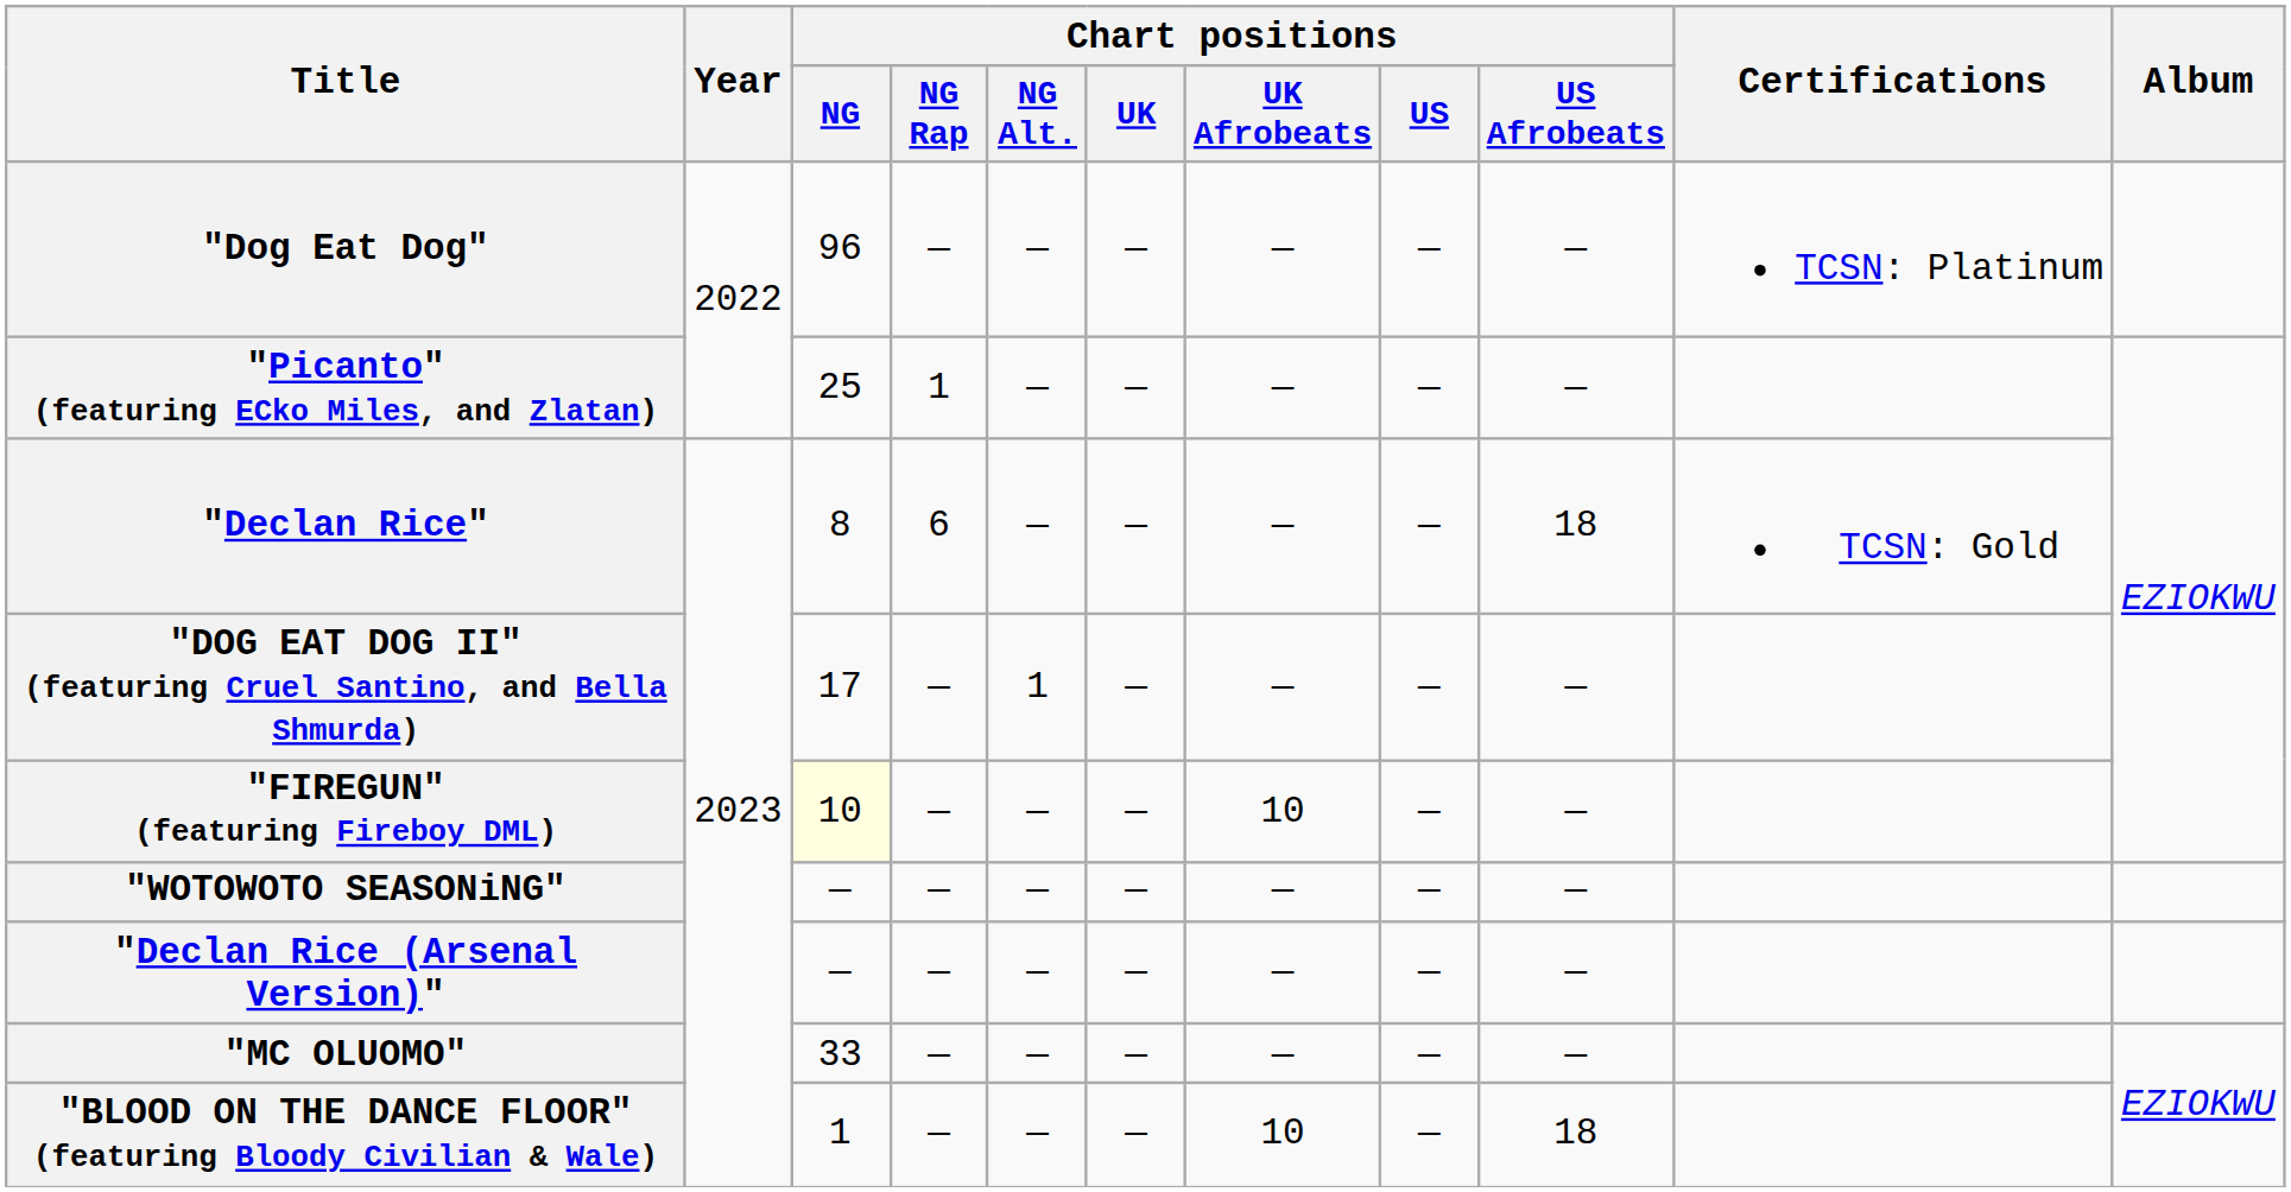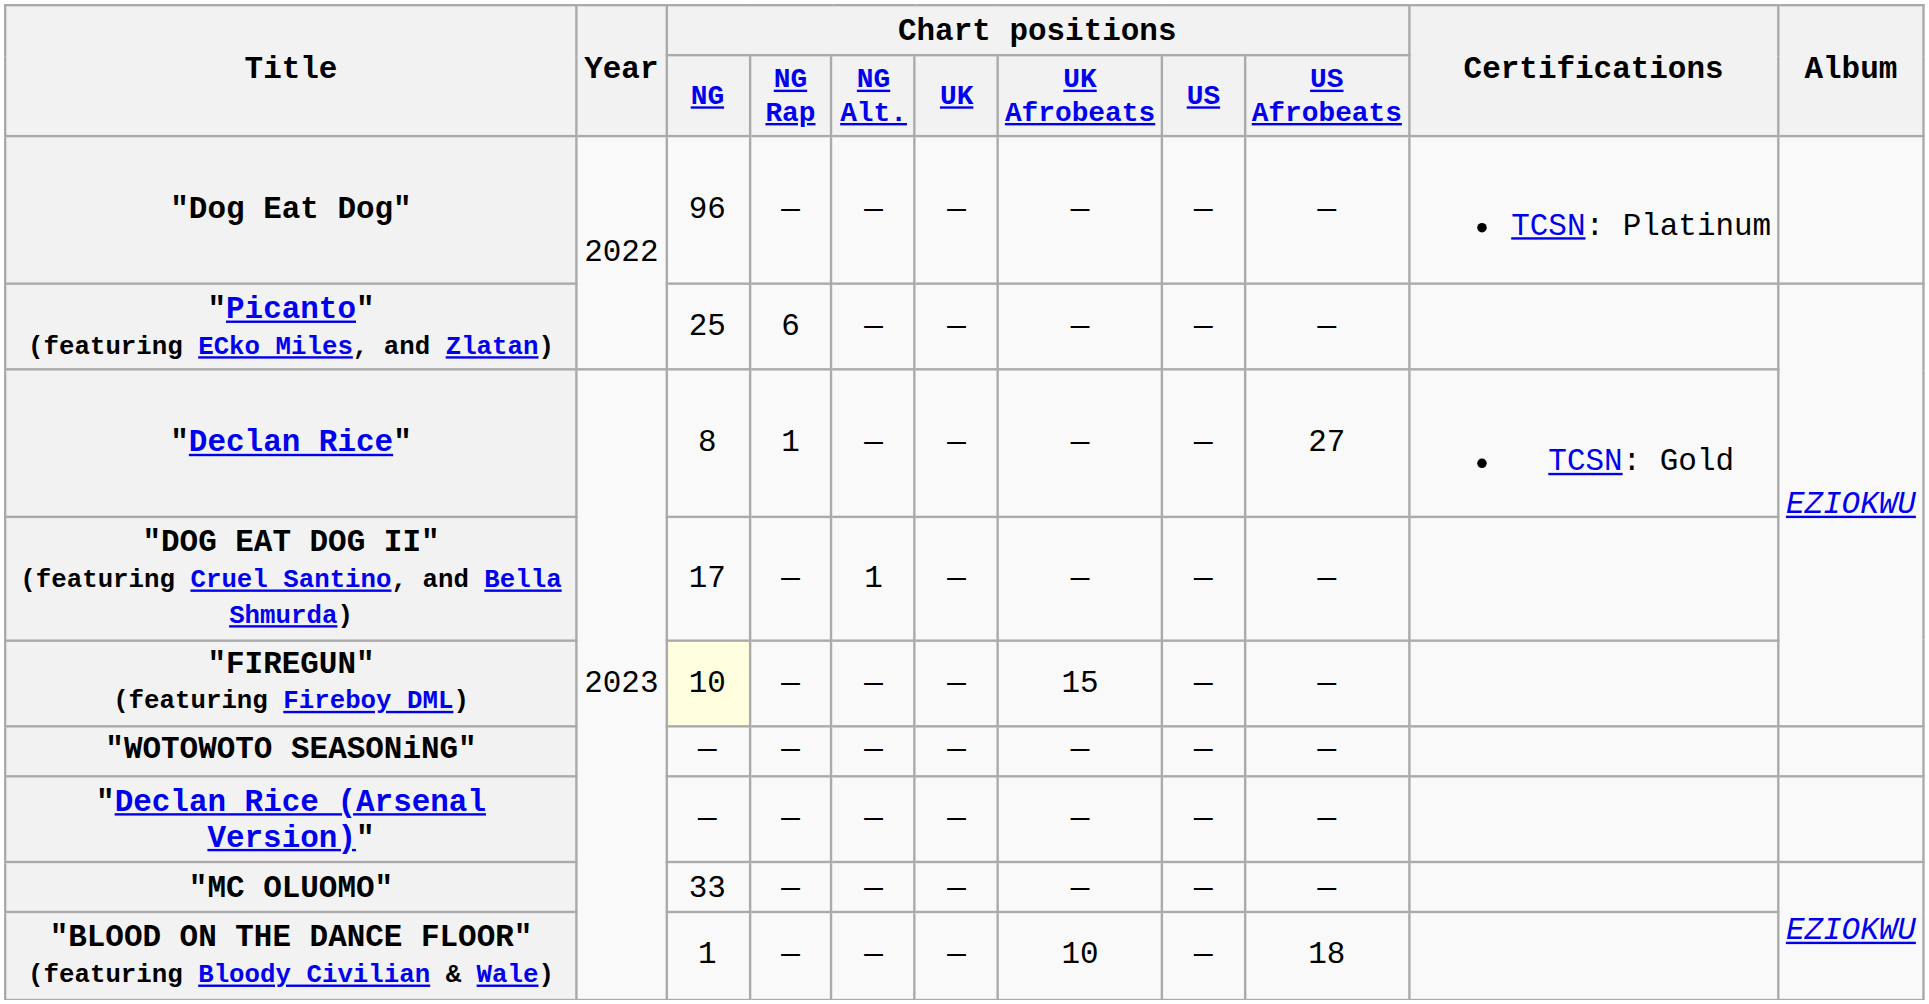"Picanto" (featuring ECko Miles, and Zlatan) | Chart positions / NG Rap: 1 -> 6
"Declan Rice" | Chart positions / NG Rap: 6 -> 1
"Declan Rice" | Chart positions / US Afrobeats: 18 -> 27
"FIREGUN" (featuring Fireboy DML) | Chart positions / UK Afrobeats: 10 -> 15
